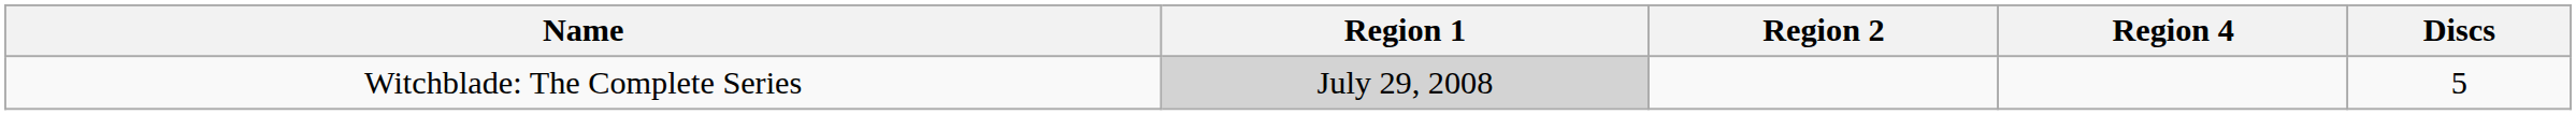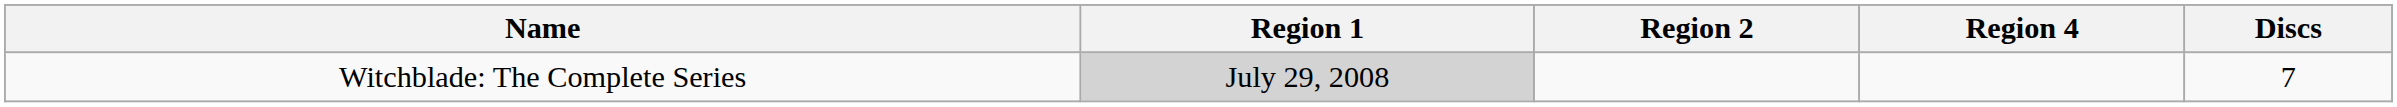Witchblade: The Complete Series | Discs: 5 -> 7
